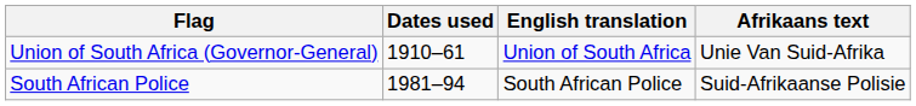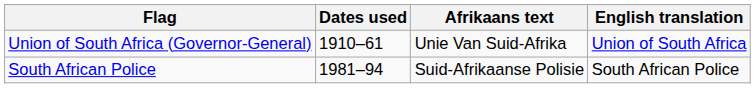columns swapped: Afrikaans text <-> English translation
